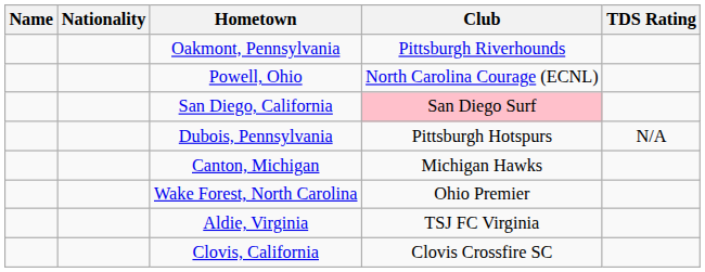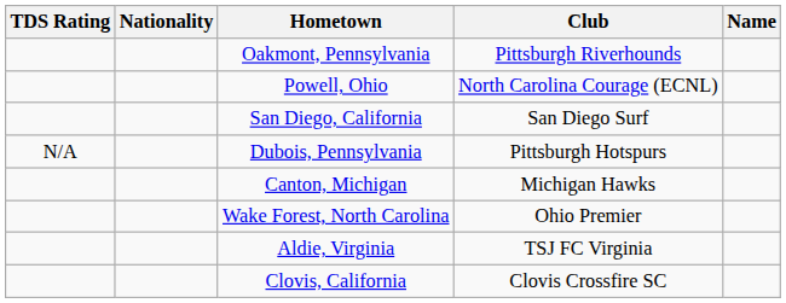columns swapped: Name <-> TDS Rating
San Diego, California | Club: pink background -> no background
